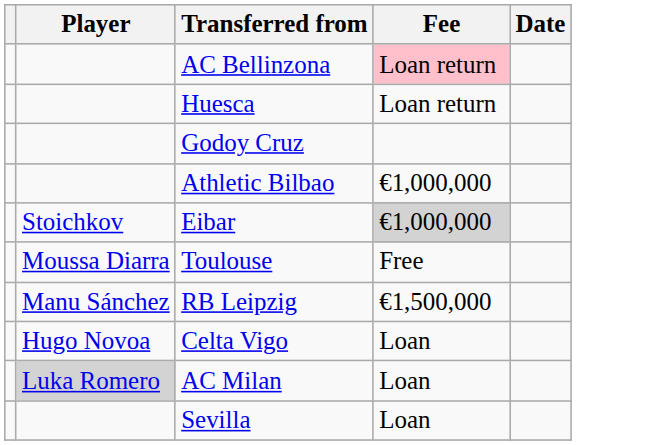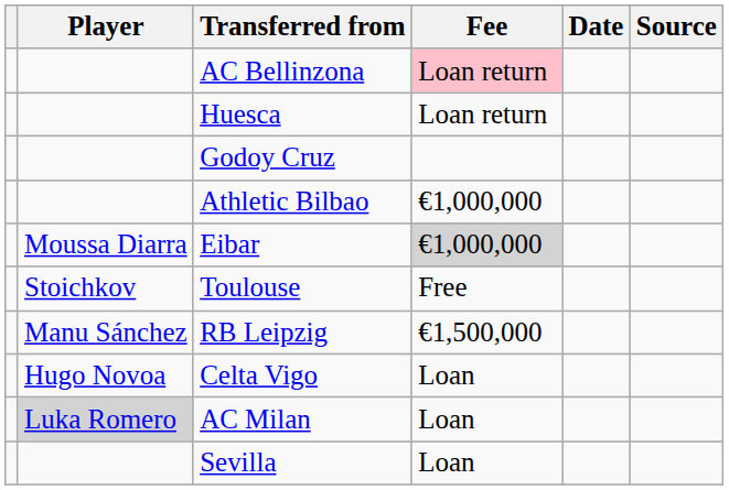+ column: Source
Eibar | Player: Stoichkov -> Moussa Diarra
Toulouse | Player: Moussa Diarra -> Stoichkov
